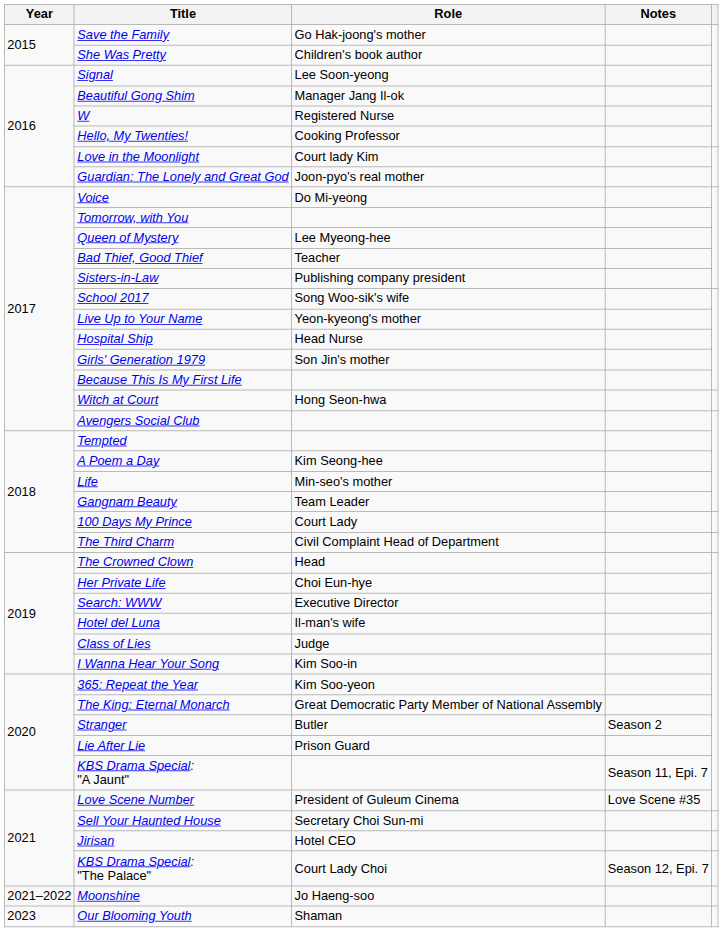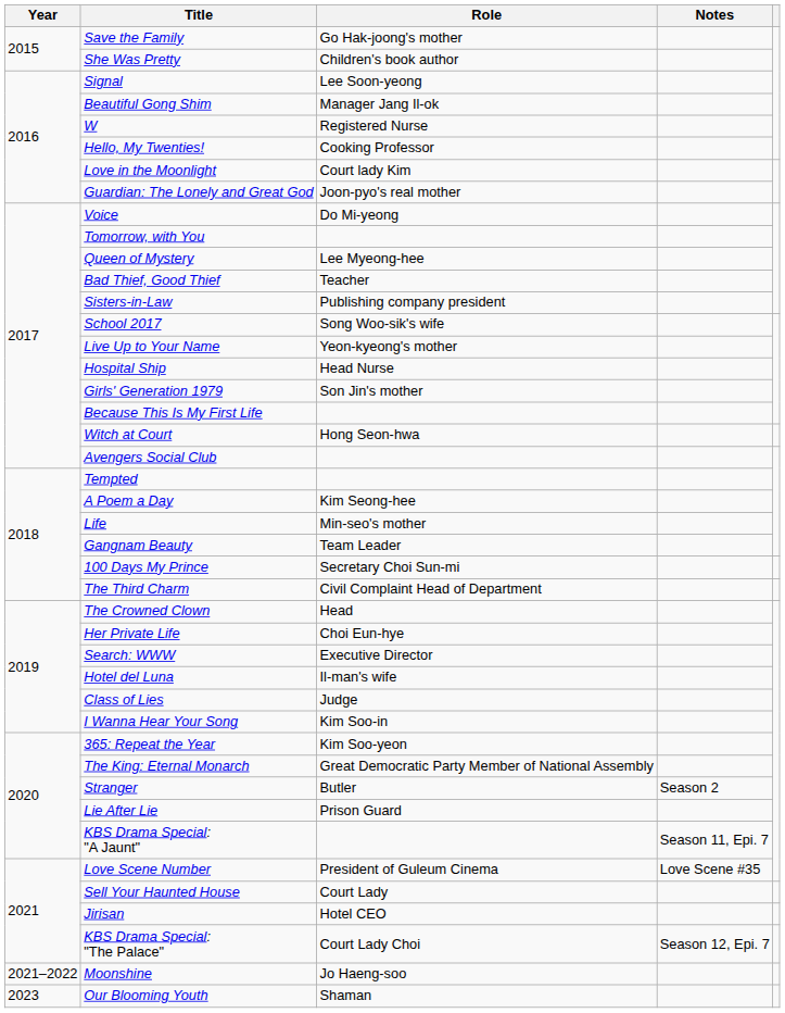100 Days My Prince | Role: Court Lady -> Secretary Choi Sun-mi
Sell Your Haunted House | Role: Secretary Choi Sun-mi -> Court Lady
